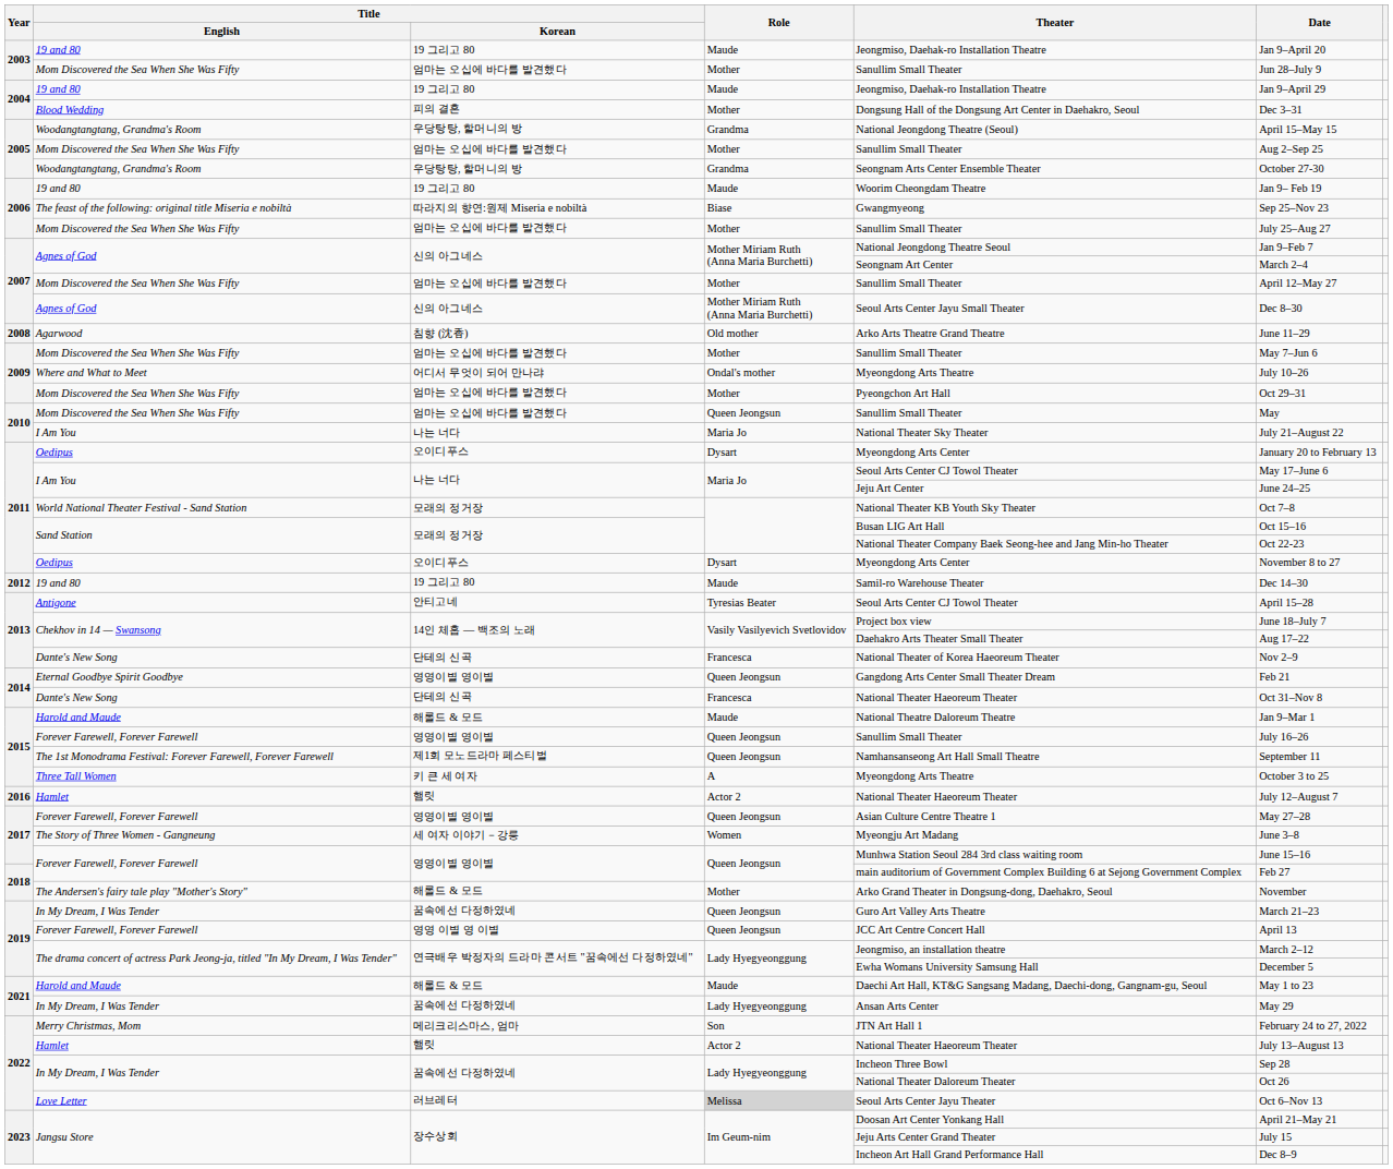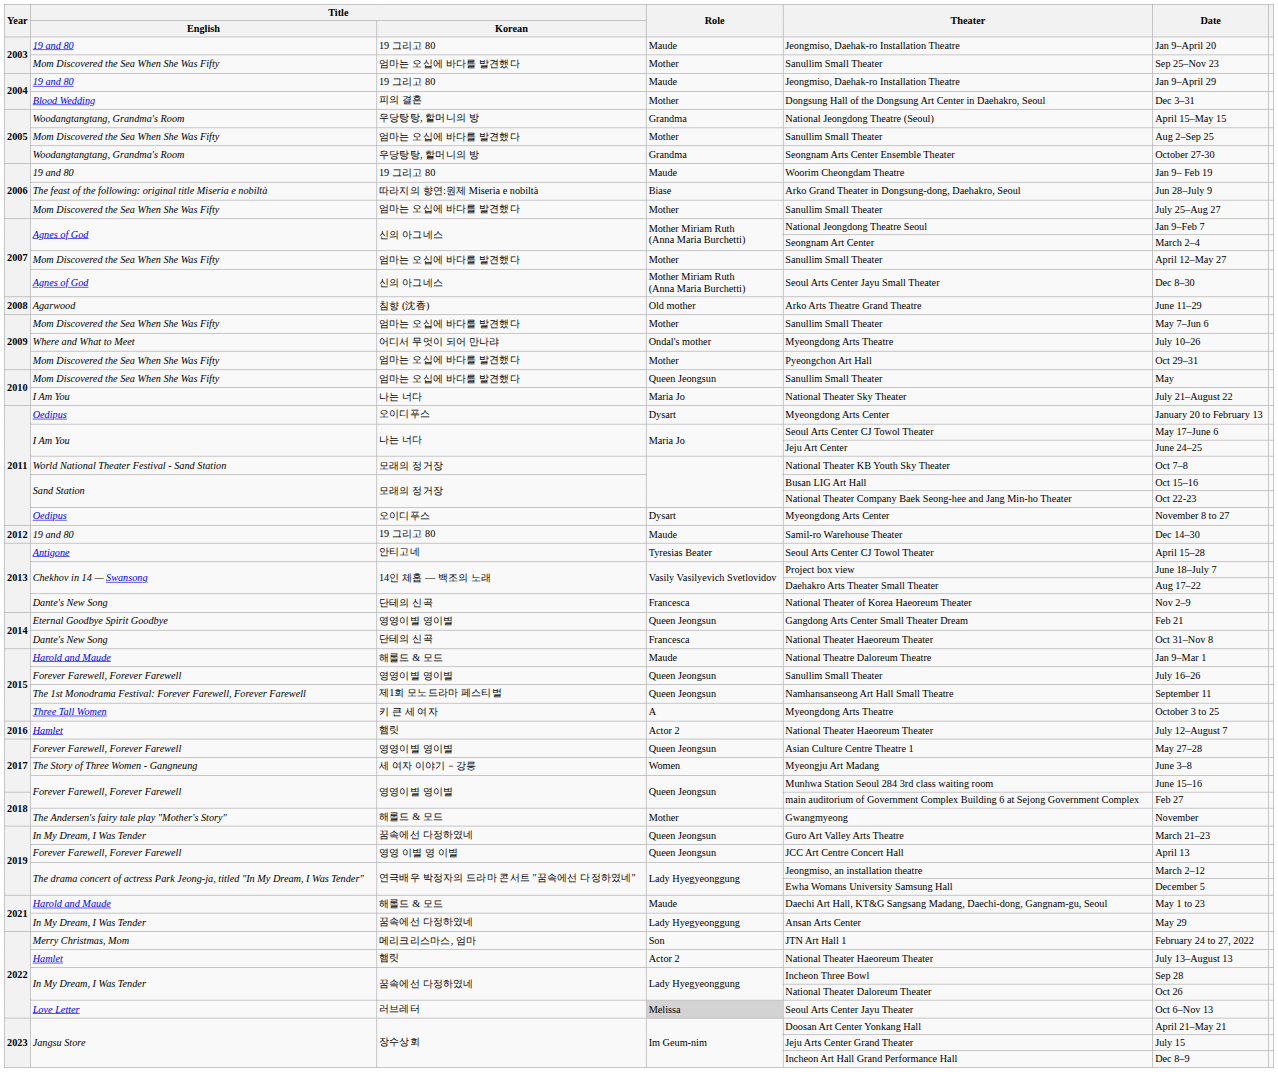2003 / Mom Discovered the Sea When She Was Fifty | Date: Jun 28–July 9 -> Sep 25–Nov 23
The feast of the following: original title Miseria e nobiltà | Theater: Gwangmyeong -> Arko Grand Theater in Dongsung-dong, Daehakro, Seoul
The feast of the following: original title Miseria e nobiltà | Date: Sep 25–Nov 23 -> Jun 28–July 9
The Andersen's fairy tale play "Mother's Story" | Theater: Arko Grand Theater in Dongsung-dong, Daehakro, Seoul -> Gwangmyeong
